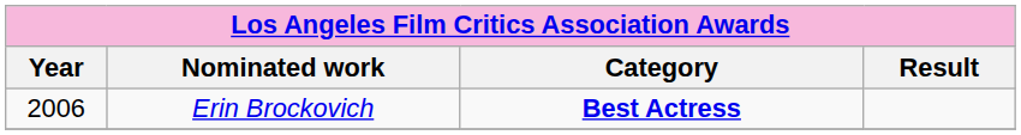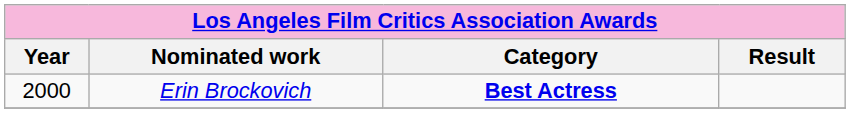Erin Brockovich | Year: 2006 -> 2000
